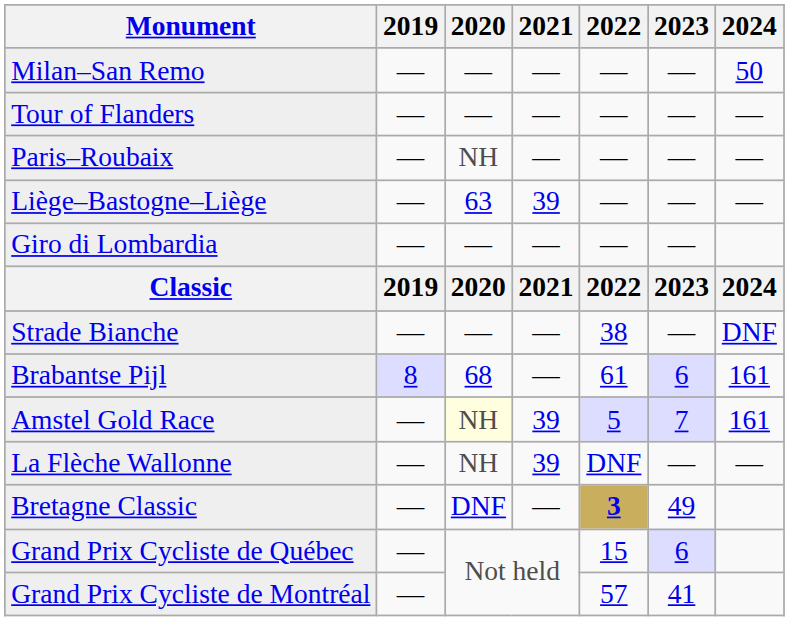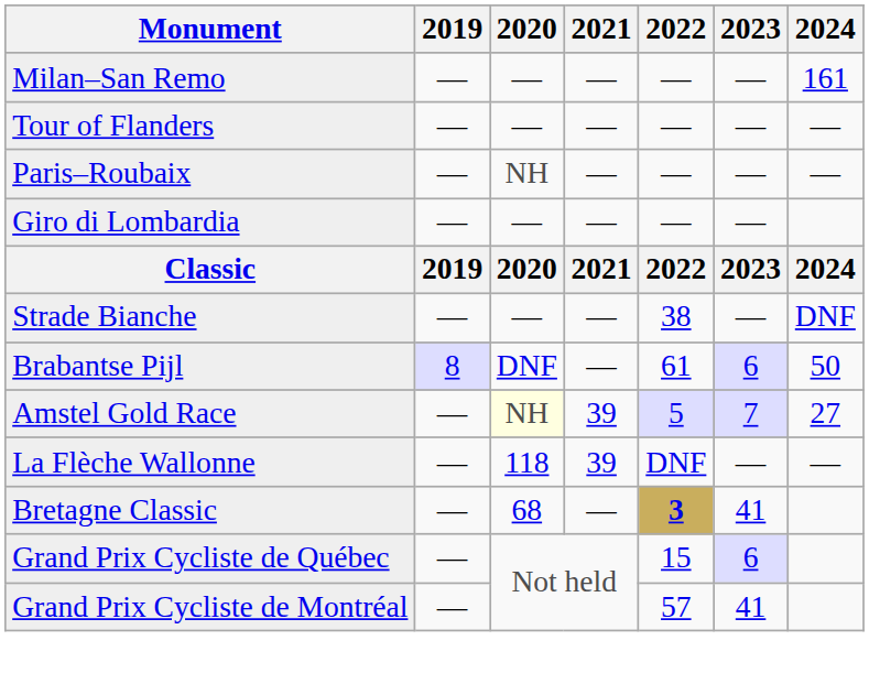Milan–San Remo | 2024: 50 -> 161
- row: Liège–Bastogne–Liège | — | 63 | 39 | — | — | —
Brabantse Pijl | 2020: 68 -> DNF
Brabantse Pijl | 2024: 161 -> 50
Amstel Gold Race | 2024: 161 -> 27
La Flèche Wallonne | 2020: NH -> 118
Bretagne Classic | 2020: DNF -> 68
Bretagne Classic | 2023: 49 -> 41
